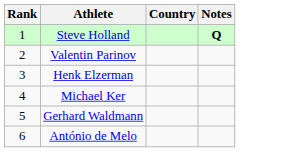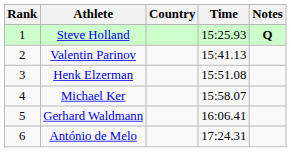+ column: Time | 15:25.93 | 15:41.13 | 15:51.08 | 15:58.07 | 16:06.41 | 17:24.31
